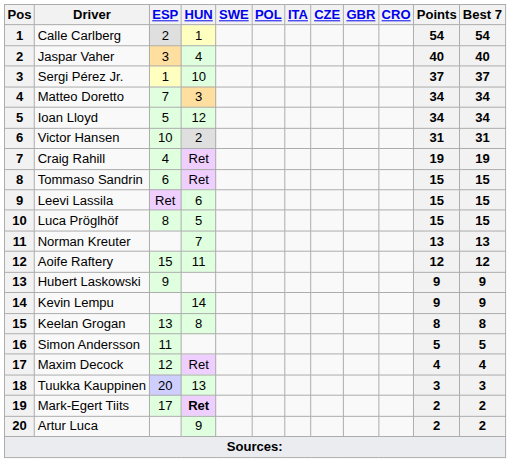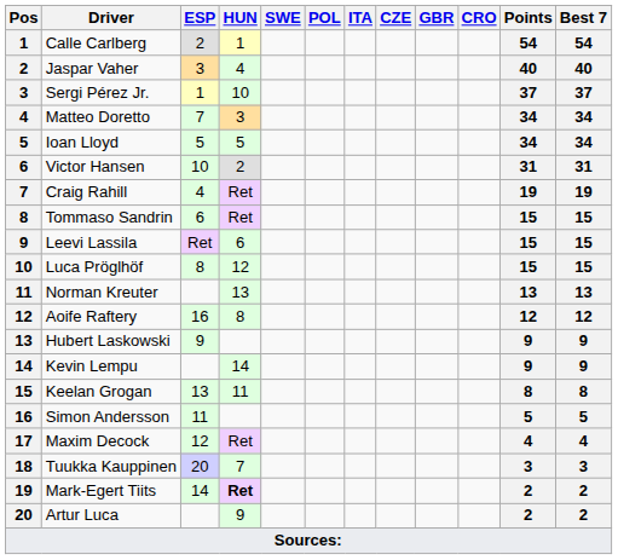Ioan Lloyd | HUN: 12 -> 5
Luca Pröglhöf | HUN: 5 -> 12
Norman Kreuter | HUN: 7 -> 13
Aoife Raftery | ESP: 15 -> 16
Aoife Raftery | HUN: 11 -> 8
Keelan Grogan | HUN: 8 -> 11
Tuukka Kauppinen | HUN: 13 -> 7
Mark-Egert Tiits | ESP: 17 -> 14
